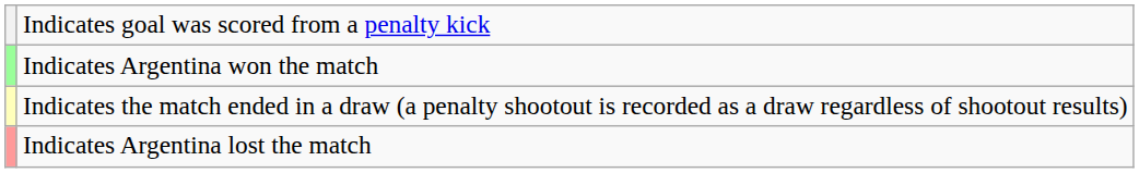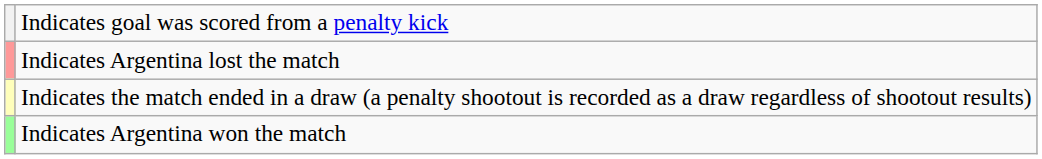rows swapped: Indicates Argentina won the match <-> Indicates Argentina lost the match
